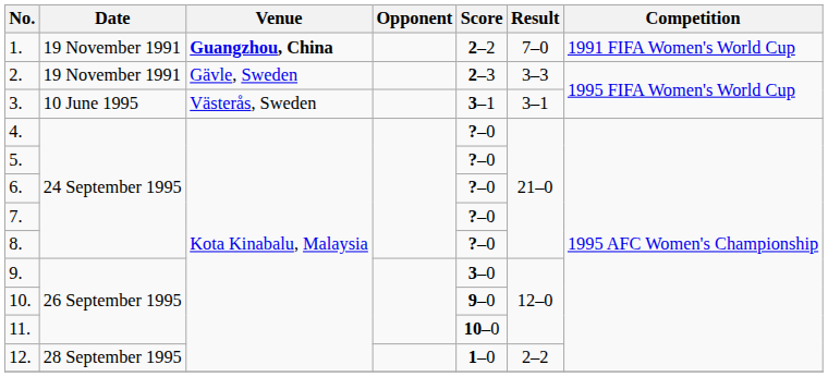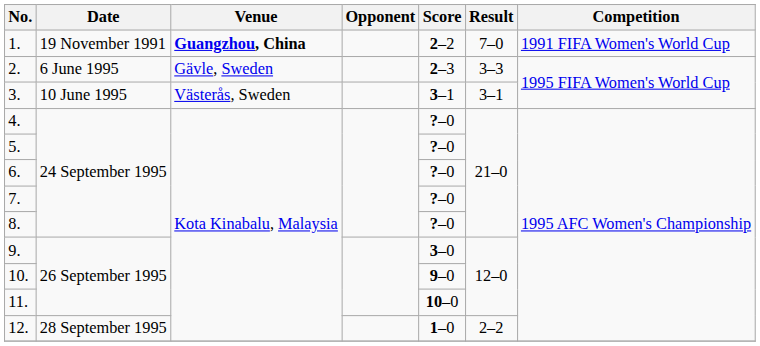2. | Date: 19 November 1991 -> 6 June 1995
